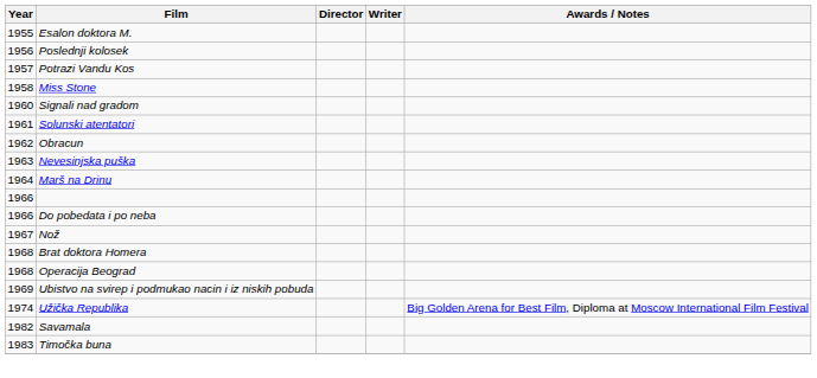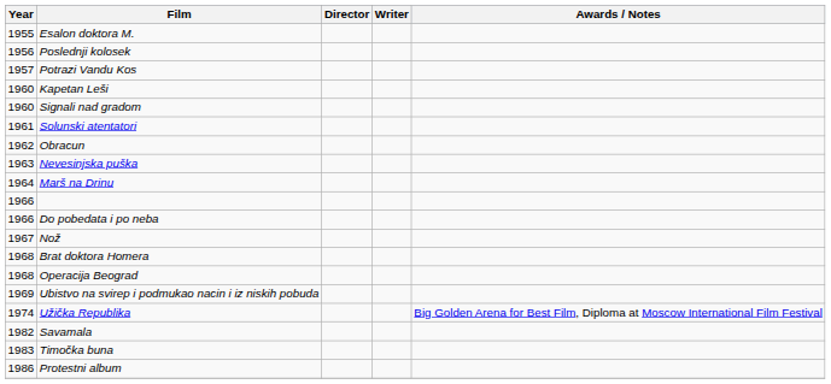- row: 1958 | Miss Stone
+ row: 1960 | Kapetan Leši
+ row: 1986 | Protestni album
